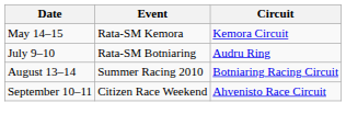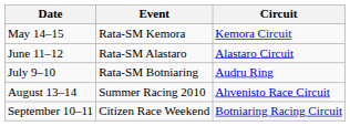+ row: June 11–12 | Rata-SM Alastaro | Alastaro Circuit
August 13–14 | Circuit: Botniaring Racing Circuit -> Ahvenisto Race Circuit
September 10–11 | Circuit: Ahvenisto Race Circuit -> Botniaring Racing Circuit
